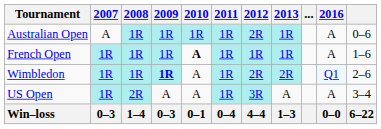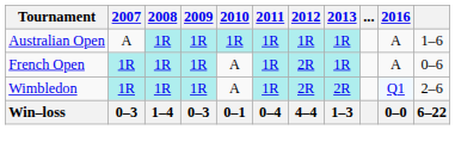Australian Open | 2012: 2R -> 1R
Australian Open | column 11: 0–6 -> 1–6
French Open | 2010: bold -> normal
French Open | 2012: 1R -> 2R
French Open | column 11: 1–6 -> 0–6
Wimbledon | 2009: bold -> normal
- row: US Open | 1R | 2R | A | A | 1R | 3R | A | A | 3–4
